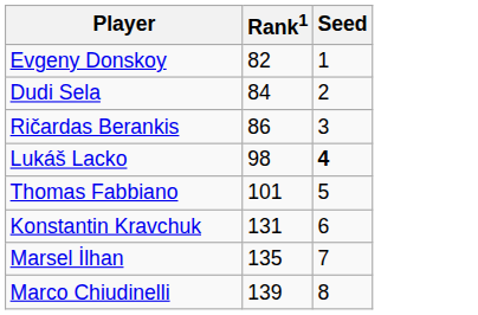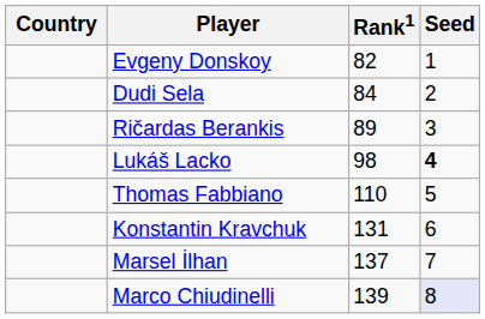+ column: Country
Ričardas Berankis | Rank1: 86 -> 89
Thomas Fabbiano | Rank1: 101 -> 110
Marsel İlhan | Rank1: 135 -> 137
Marco Chiudinelli | Seed: no background -> lavender background
